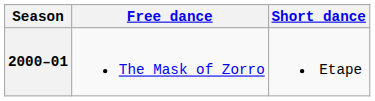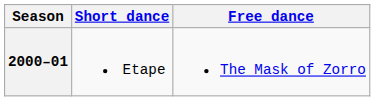columns swapped: Short dance <-> Free dance
